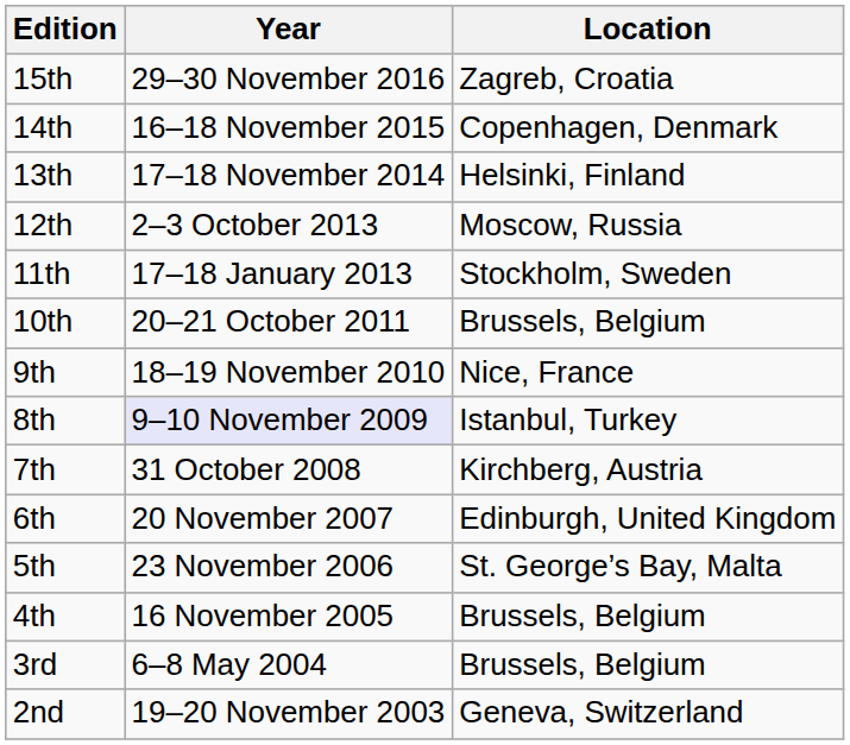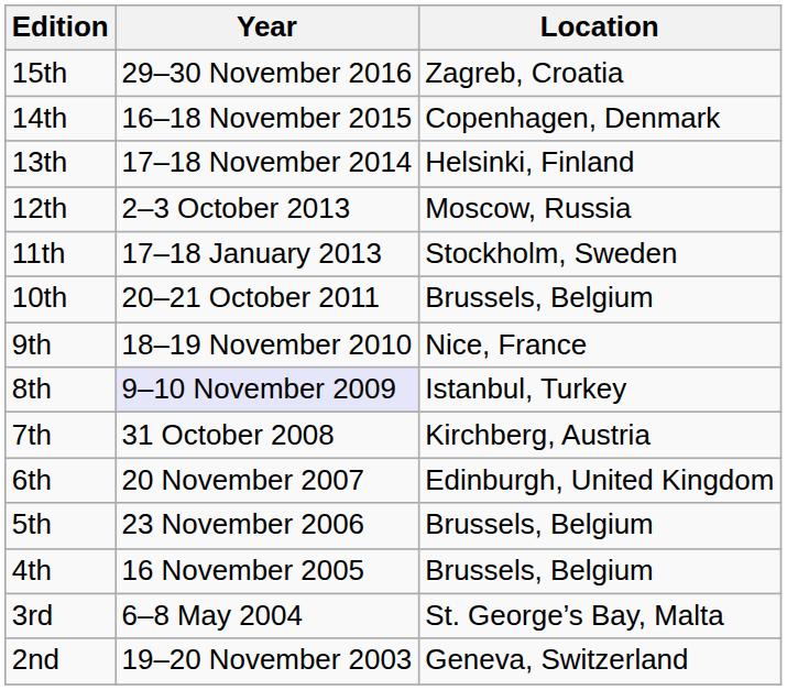5th | Location: St. George’s Bay, Malta -> Brussels, Belgium
3rd | Location: Brussels, Belgium -> St. George’s Bay, Malta
